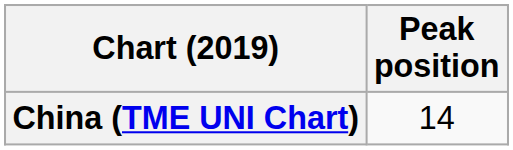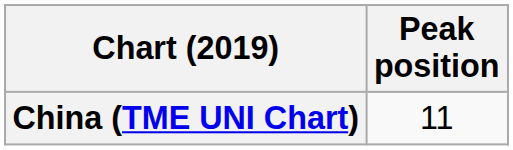China (TME UNI Chart) | Peak position: 14 -> 11
